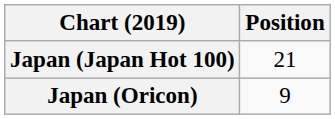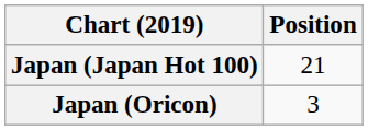Japan (Oricon) | Position: 9 -> 3
